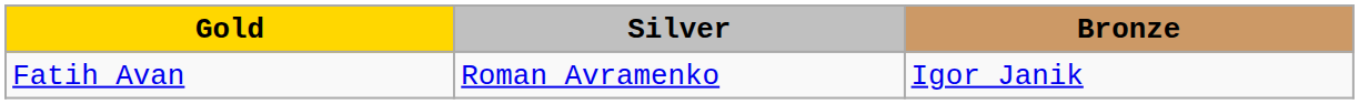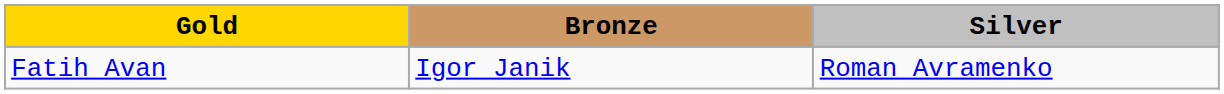columns swapped: Silver <-> Bronze
